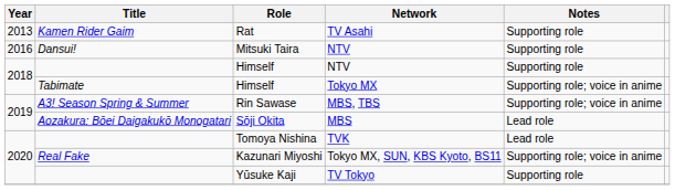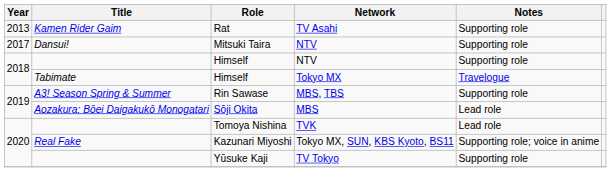Mitsuki Taira | Year: 2016 -> 2017
Himself / Tokyo MX | Notes: Supporting role; voice in anime -> Travelogue
Rin Sawase | Notes: Supporting role; voice in anime -> Supporting role
